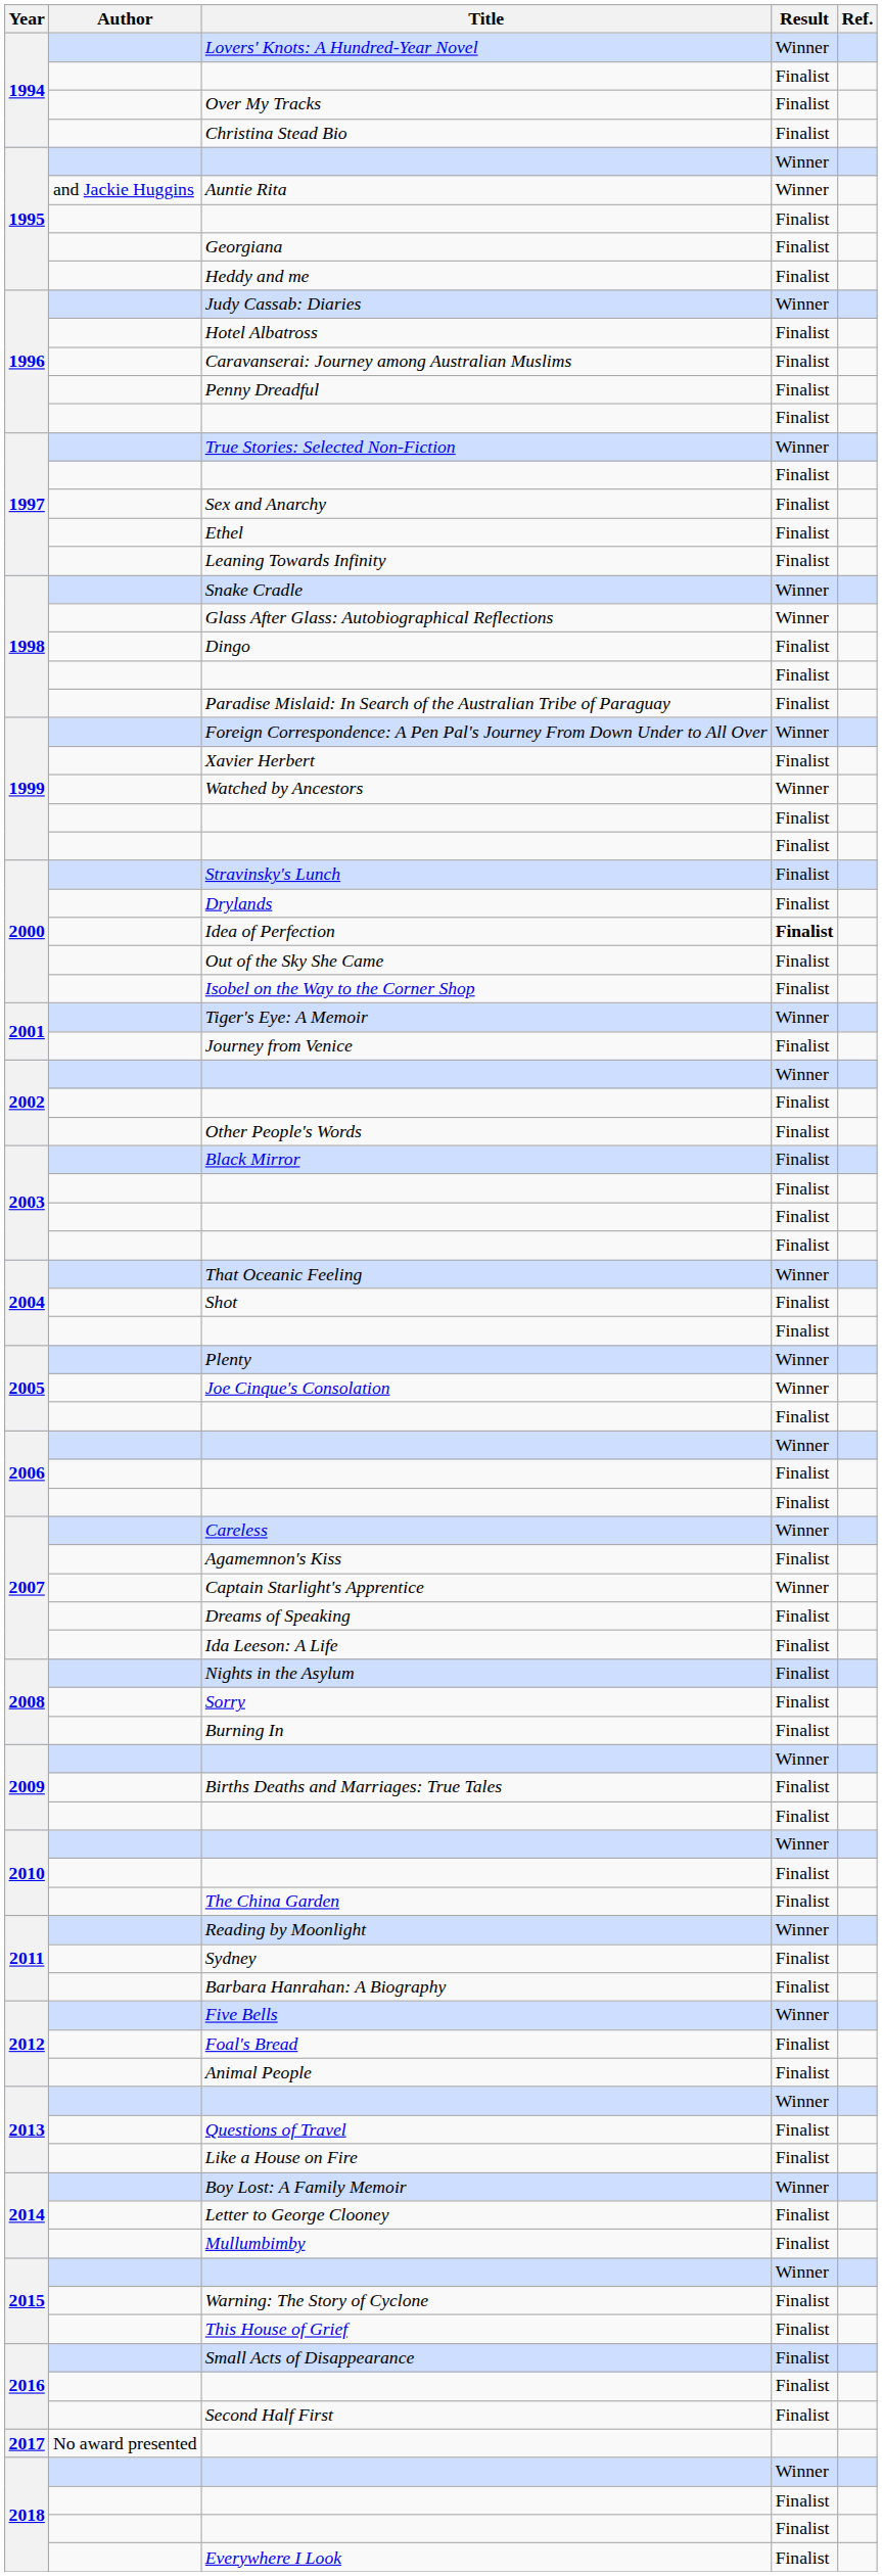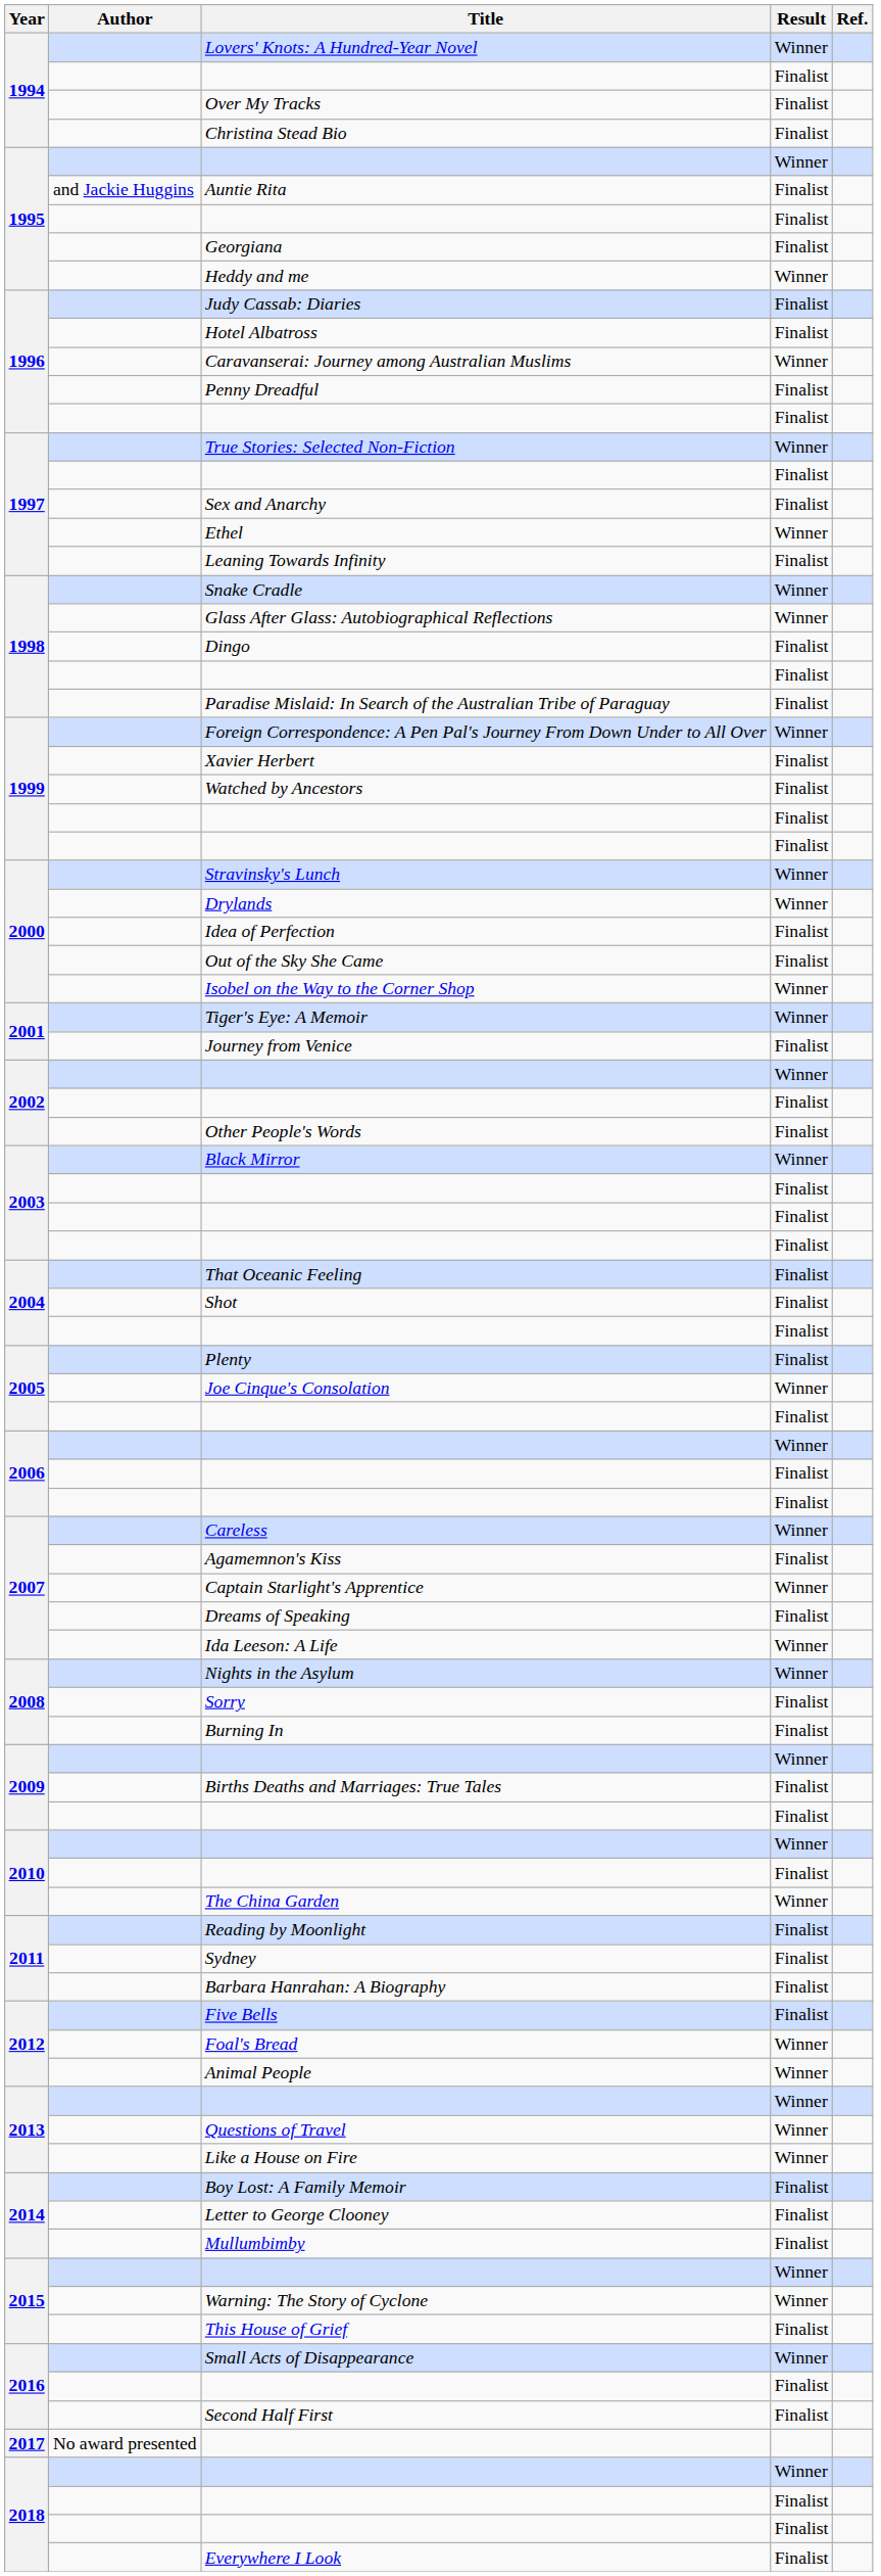Auntie Rita | Result: Winner -> Finalist
Heddy and me | Result: Finalist -> Winner
Judy Cassab: Diaries | Result: Winner -> Finalist
Caravanserai: Journey among Australian Muslims | Result: Finalist -> Winner
Ethel | Result: Finalist -> Winner
Watched by Ancestors | Result: Winner -> Finalist
Stravinsky's Lunch | Result: Finalist -> Winner
Drylands | Result: Finalist -> Winner
Idea of Perfection | Result: bold -> normal
Isobel on the Way to the Corner Shop | Result: Finalist -> Winner
Black Mirror | Result: Finalist -> Winner
That Oceanic Feeling | Result: Winner -> Finalist
Plenty | Result: Winner -> Finalist
Ida Leeson: A Life | Result: Finalist -> Winner
Nights in the Asylum | Result: Finalist -> Winner
The China Garden | Result: Finalist -> Winner
Reading by Moonlight | Result: Winner -> Finalist
Five Bells | Result: Winner -> Finalist
Foal's Bread | Result: Finalist -> Winner
Animal People | Result: Finalist -> Winner
Questions of Travel | Result: Finalist -> Winner
Like a House on Fire | Result: Finalist -> Winner
Boy Lost: A Family Memoir | Result: Winner -> Finalist
Warning: The Story of Cyclone | Result: Finalist -> Winner
Small Acts of Disappearance | Result: Finalist -> Winner
